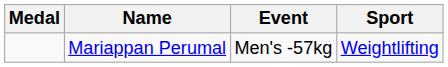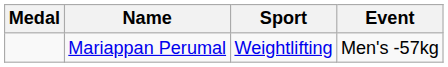columns swapped: Sport <-> Event
